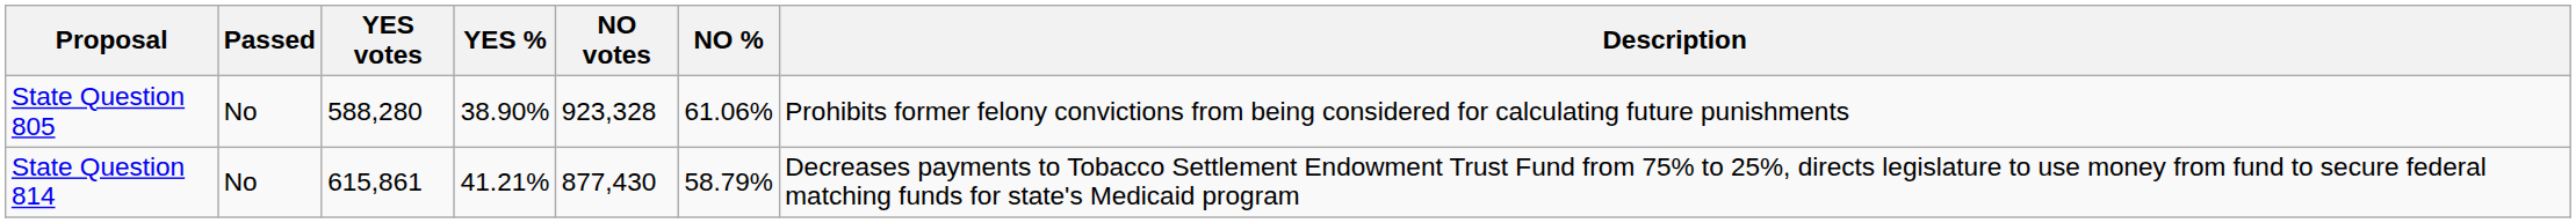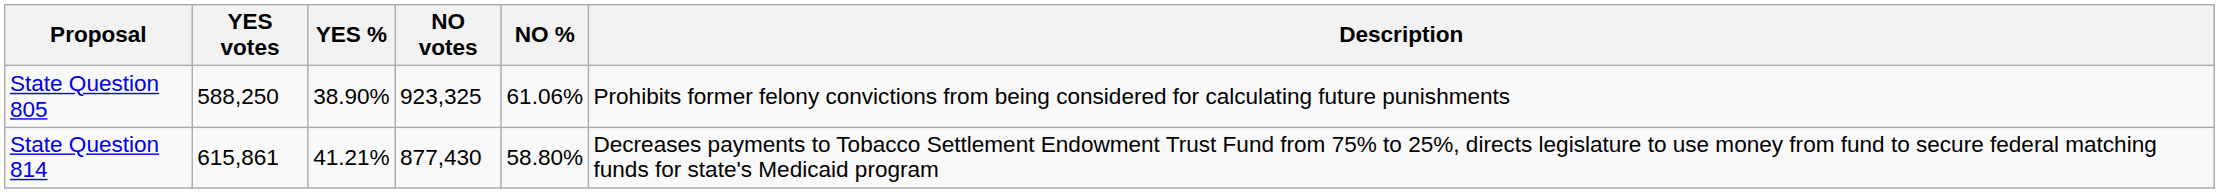- column: Passed | No | No
State Question 805 | YES votes: 588,280 -> 588,250
State Question 805 | NO votes: 923,328 -> 923,325
State Question 814 | NO %: 58.79% -> 58.80%
